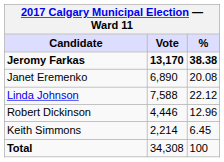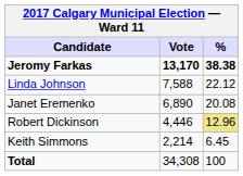rows swapped: Linda Johnson <-> Janet Eremenko
Robert Dickinson | %: no background -> khaki background
